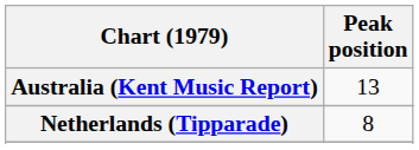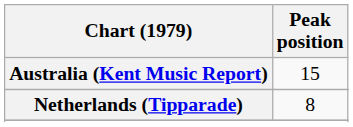Australia (Kent Music Report) | Peak position: 13 -> 15
